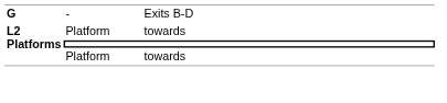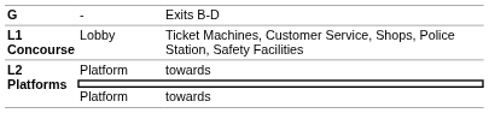+ row: L1 Concourse | Lobby | Ticket Machines, Customer Service, Shops, Police Station, Safety Facilities
